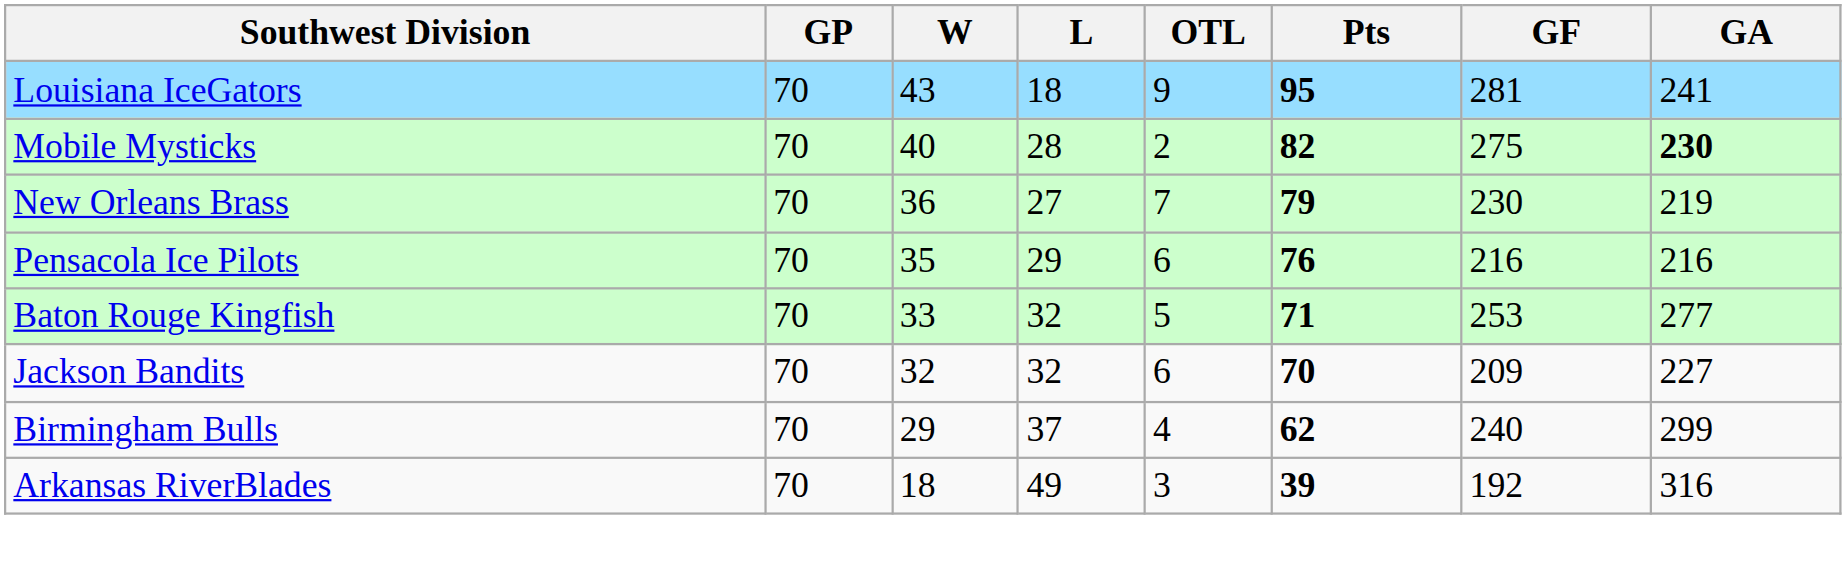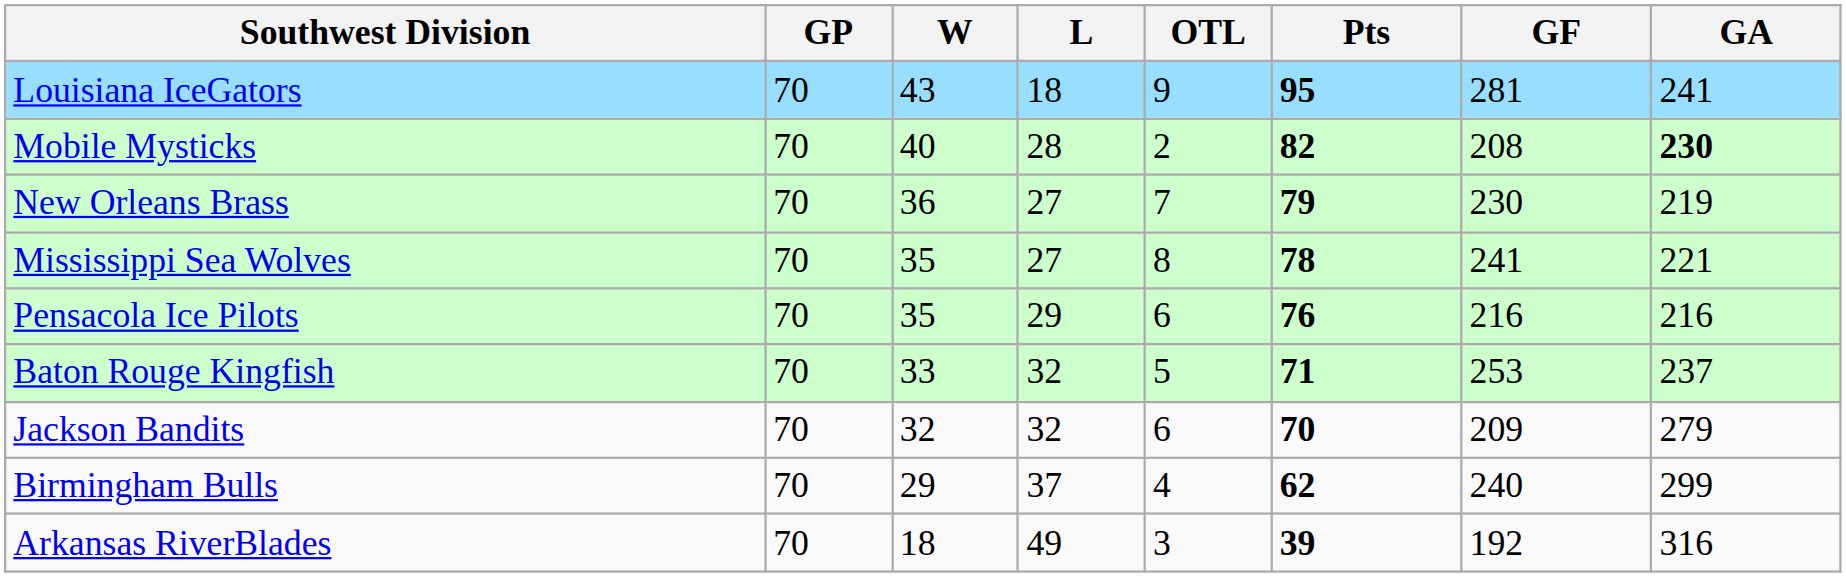Mobile Mysticks | GF: 275 -> 208
+ row: Mississippi Sea Wolves | 70 | 35 | 27 | 8 | 78 | 241 | 221
Baton Rouge Kingfish | GA: 277 -> 237
Jackson Bandits | GA: 227 -> 279
